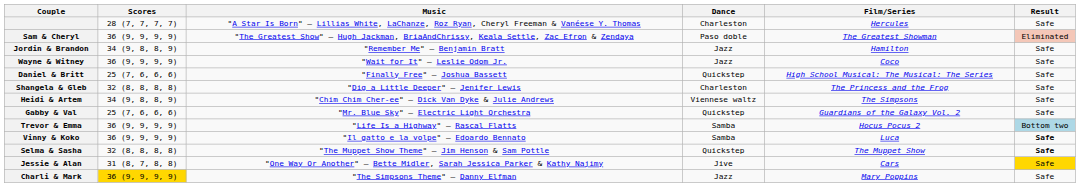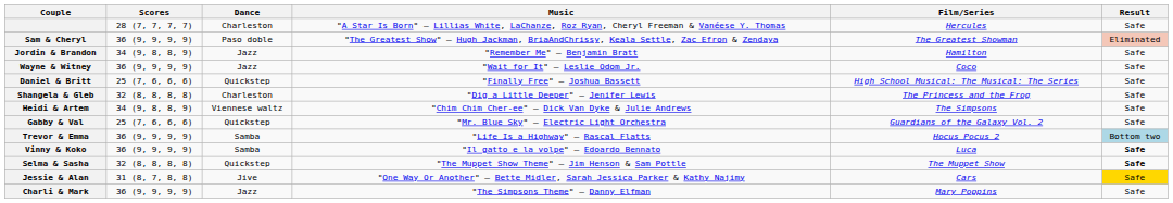columns swapped: Dance <-> Music
Charli & Mark | Scores: gold background -> no background
